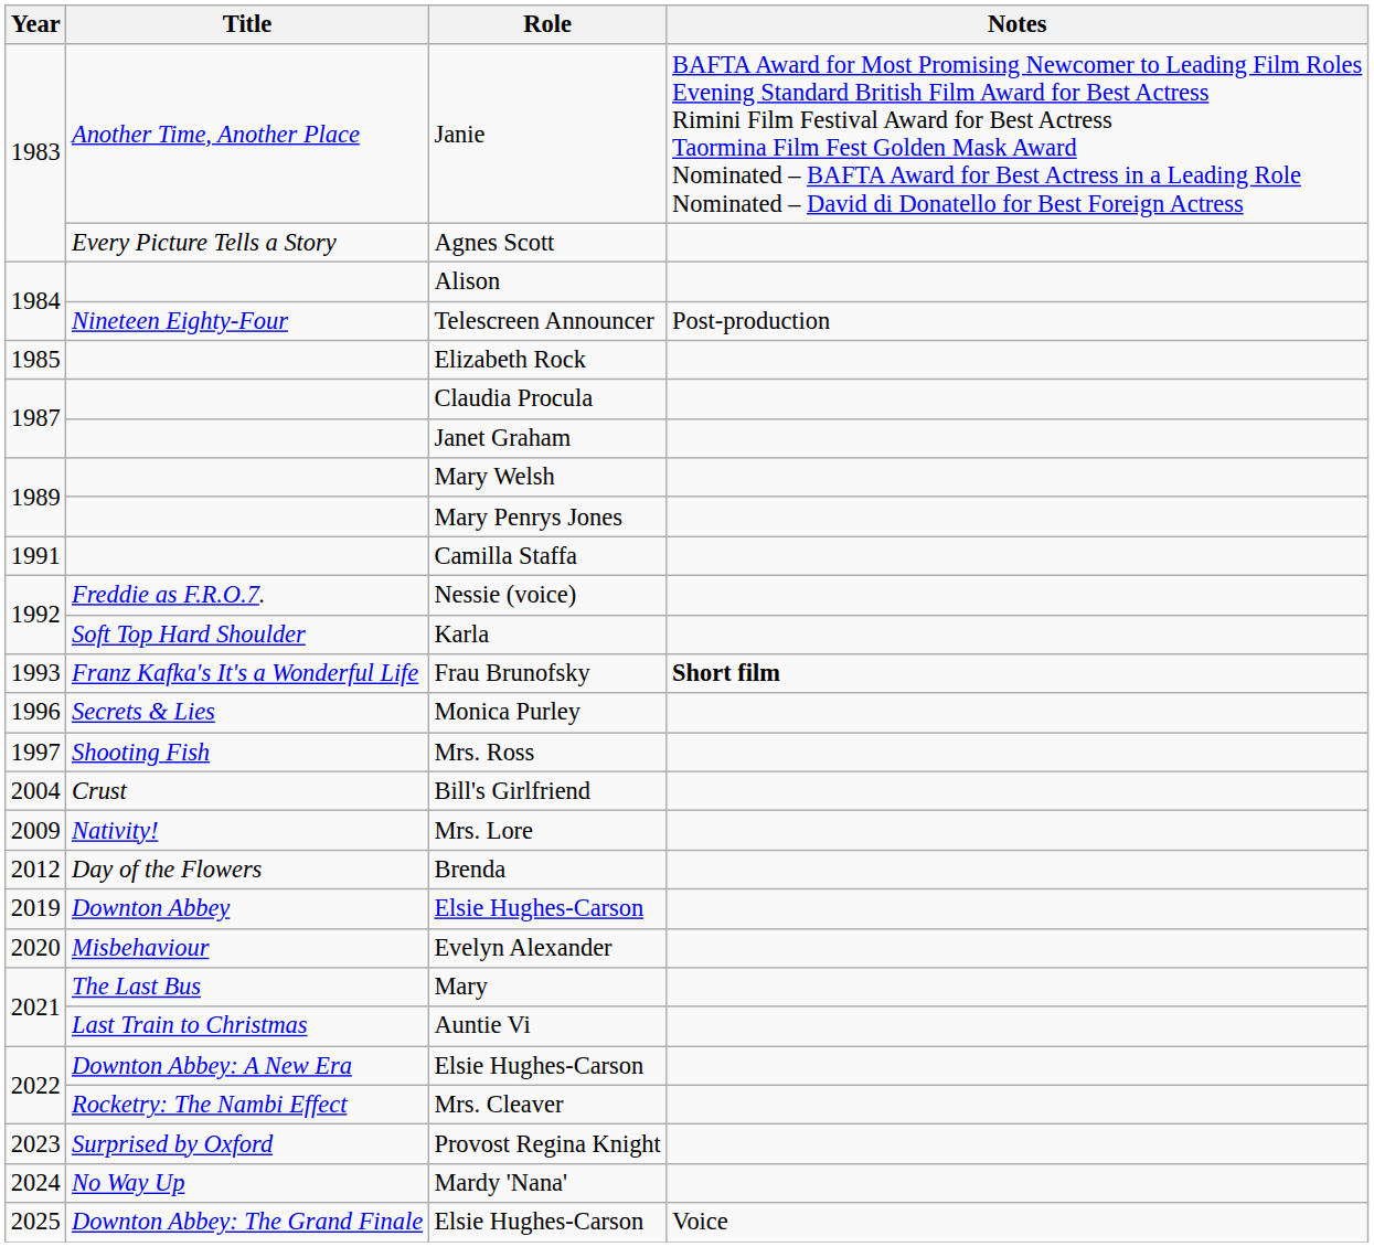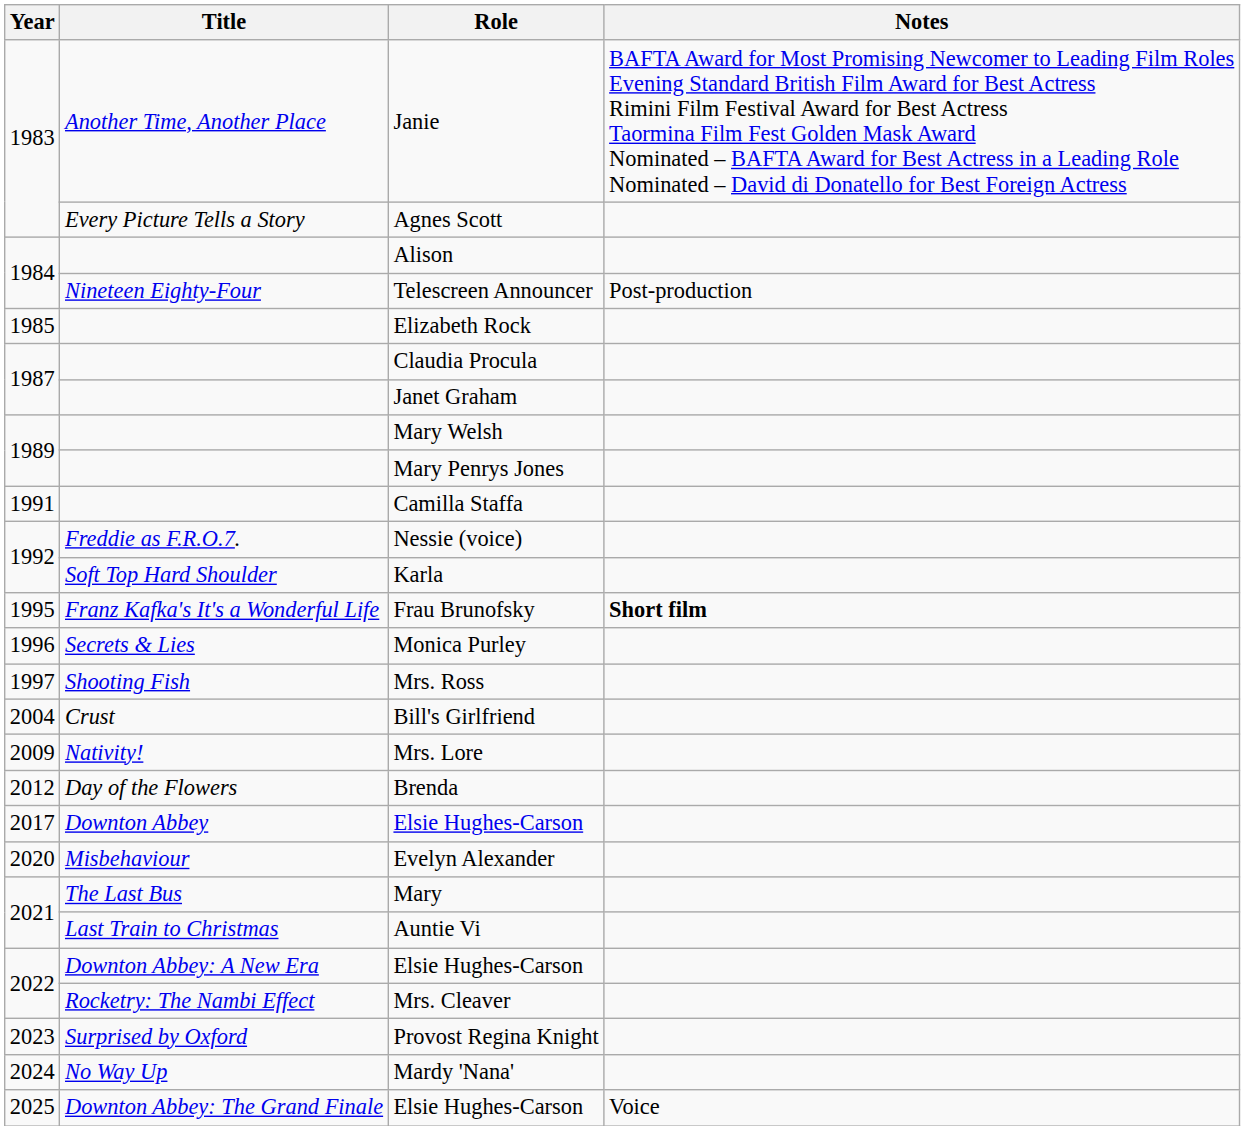Frau Brunofsky | Year: 1993 -> 1995
Downton Abbey / Elsie Hughes-Carson | Year: 2019 -> 2017
